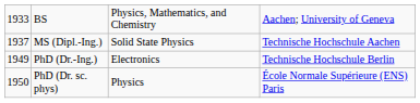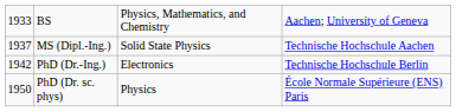PhD (Dr.-Ing.) | column 1: 1949 -> 1942
